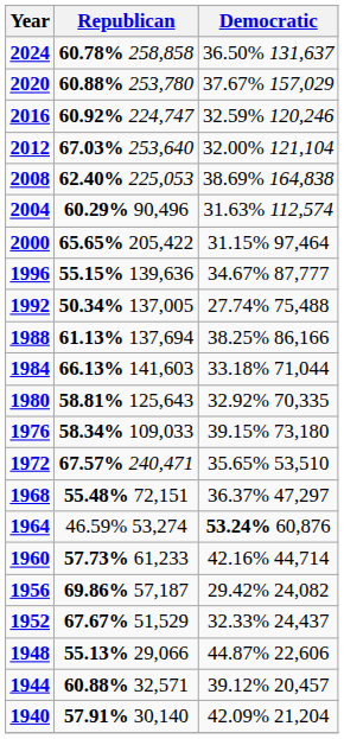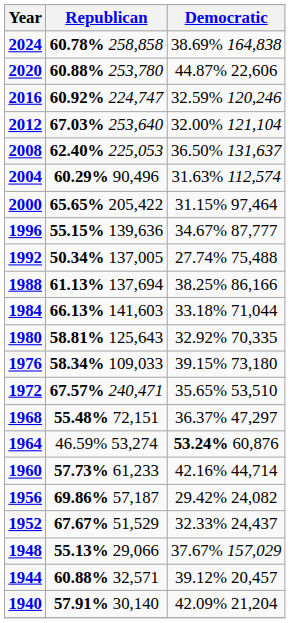2024 | Democratic: 36.50% 131,637 -> 38.69% 164,838
2020 | Democratic: 37.67% 157,029 -> 44.87% 22,606
2008 | Democratic: 38.69% 164,838 -> 36.50% 131,637
1948 | Democratic: 44.87% 22,606 -> 37.67% 157,029
